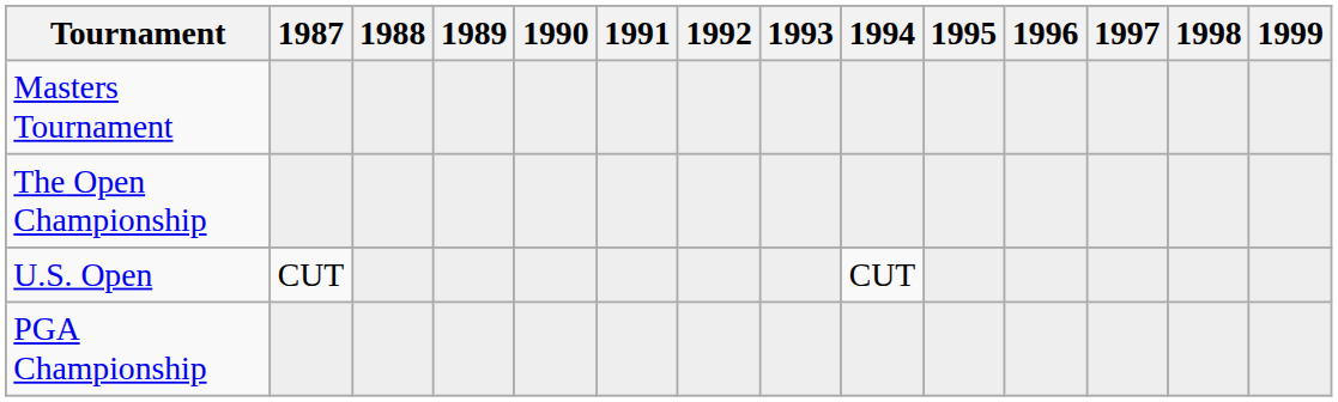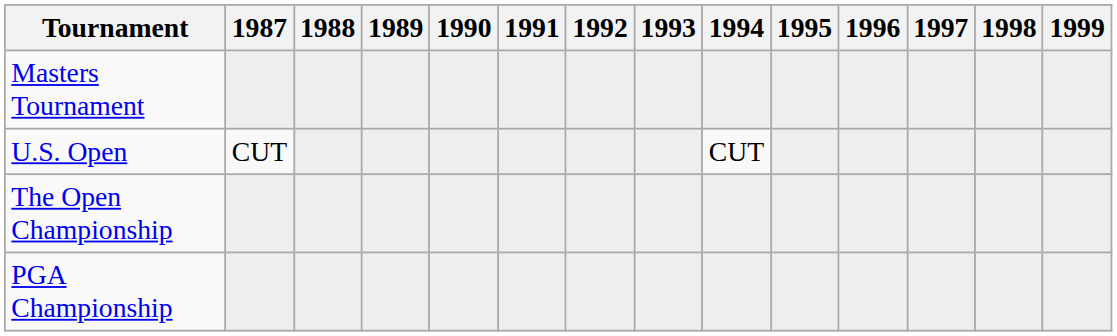rows swapped: U.S. Open <-> The Open Championship
